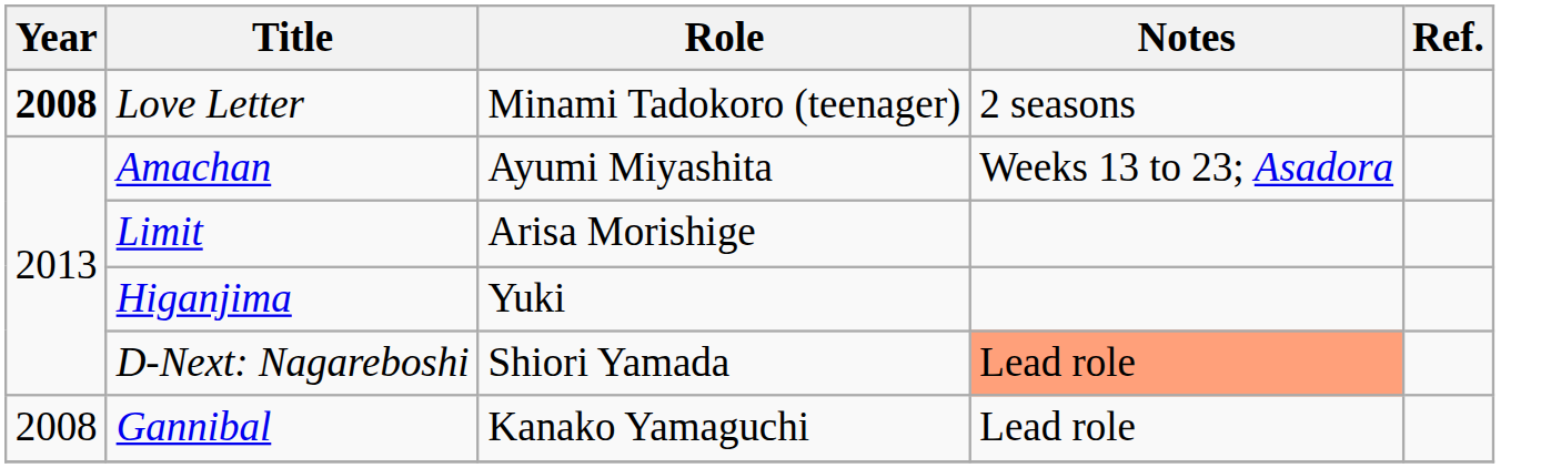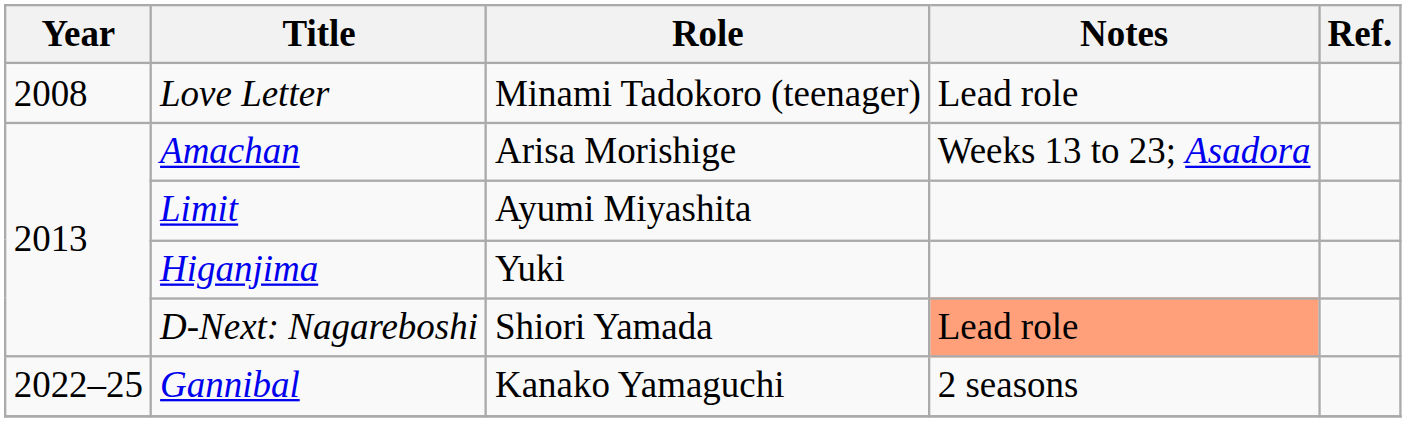Love Letter | Year: bold -> normal
Love Letter | Notes: 2 seasons -> Lead role
Amachan | Role: Ayumi Miyashita -> Arisa Morishige
Limit | Role: Arisa Morishige -> Ayumi Miyashita
Gannibal | Year: 2008 -> 2022–25
Gannibal | Notes: Lead role -> 2 seasons
